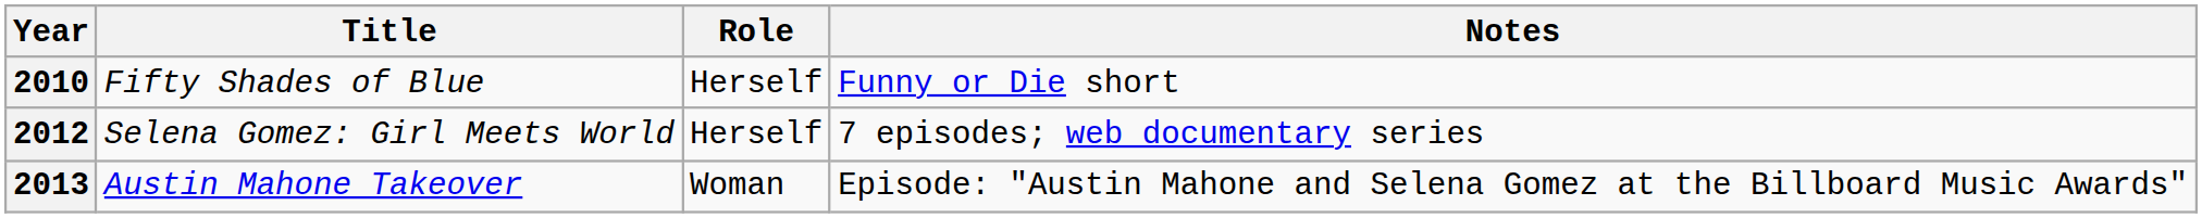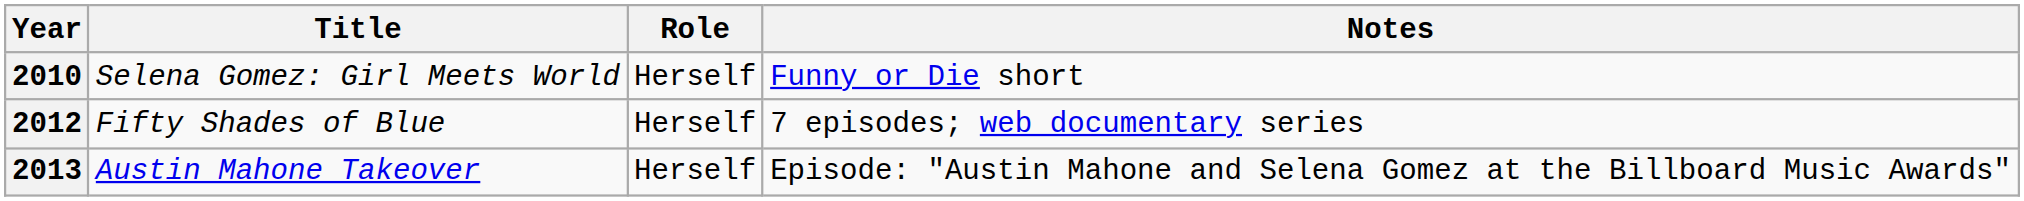2010 | Title: Fifty Shades of Blue -> Selena Gomez: Girl Meets World
2012 | Title: Selena Gomez: Girl Meets World -> Fifty Shades of Blue
2013 | Role: Woman -> Herself
